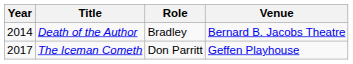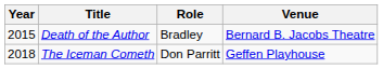Death of the Author | Year: 2014 -> 2015
The Iceman Cometh | Year: 2017 -> 2018
